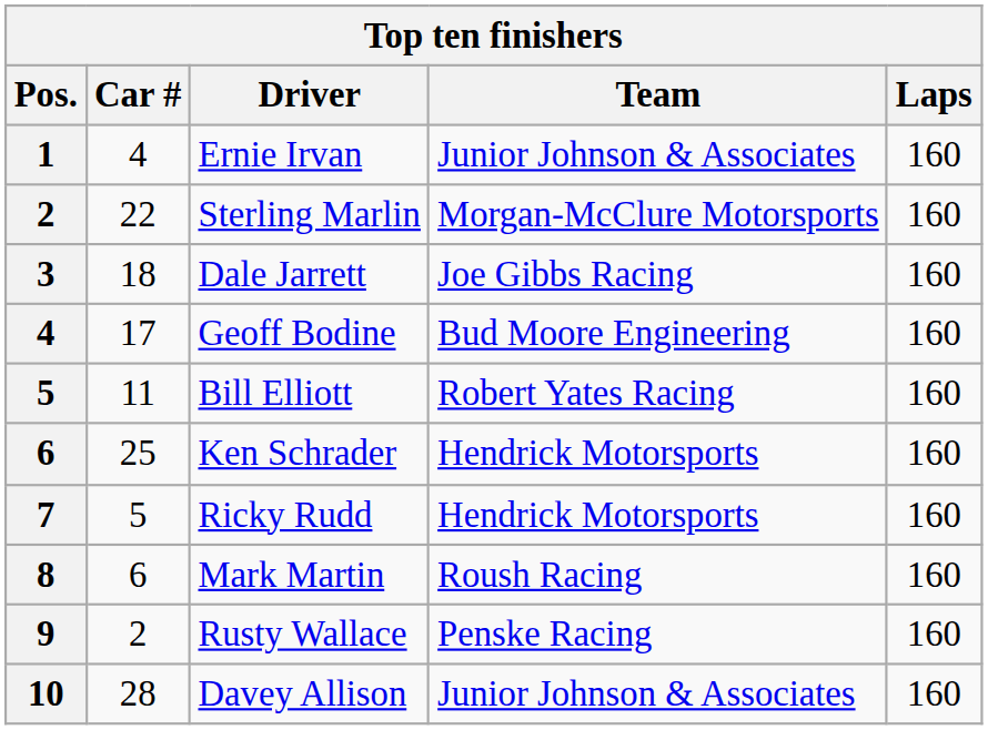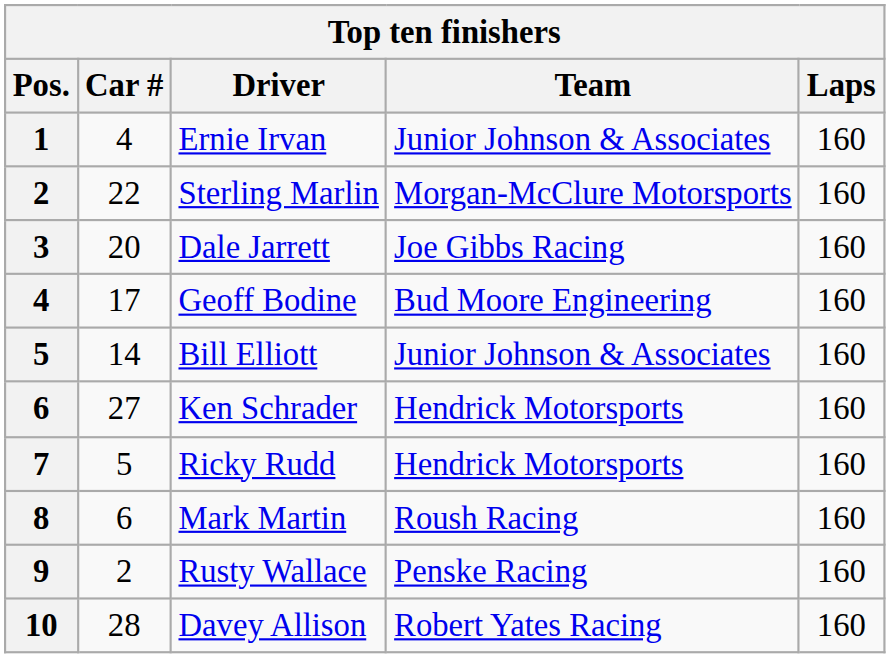Dale Jarrett | Car #: 18 -> 20
Bill Elliott | Car #: 11 -> 14
Bill Elliott | Team: Robert Yates Racing -> Junior Johnson & Associates
Ken Schrader | Car #: 25 -> 27
Davey Allison | Team: Junior Johnson & Associates -> Robert Yates Racing
